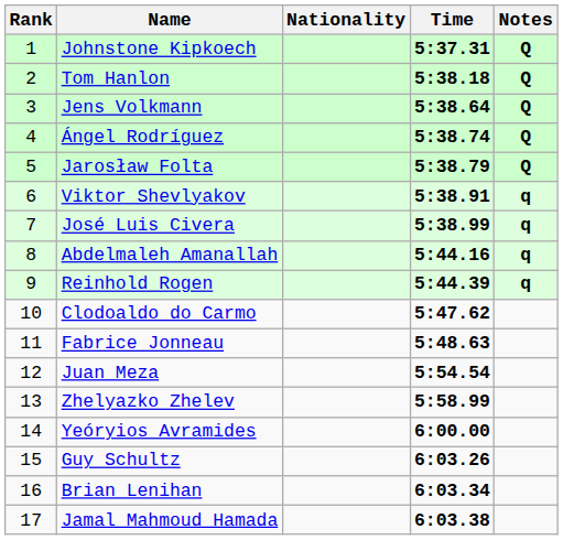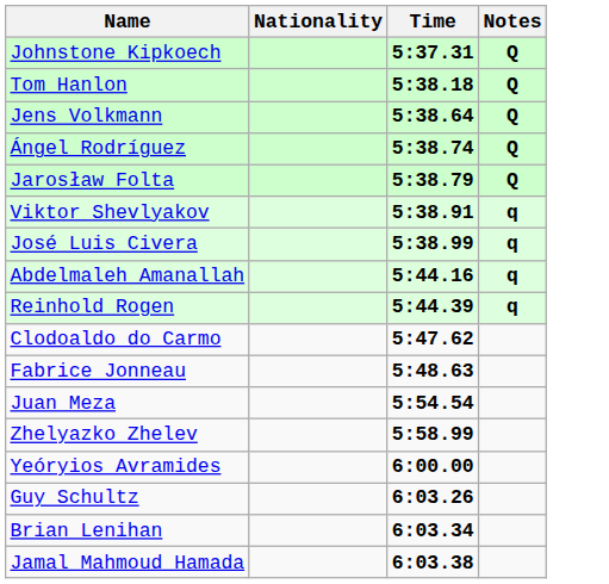- column: Rank | 1 | 2 | 3 | 4 | 5 | 6 | 7 | 8 | 9 | 10 | 11 | 12 | 13 | 14 | 15 | 16 | 17
